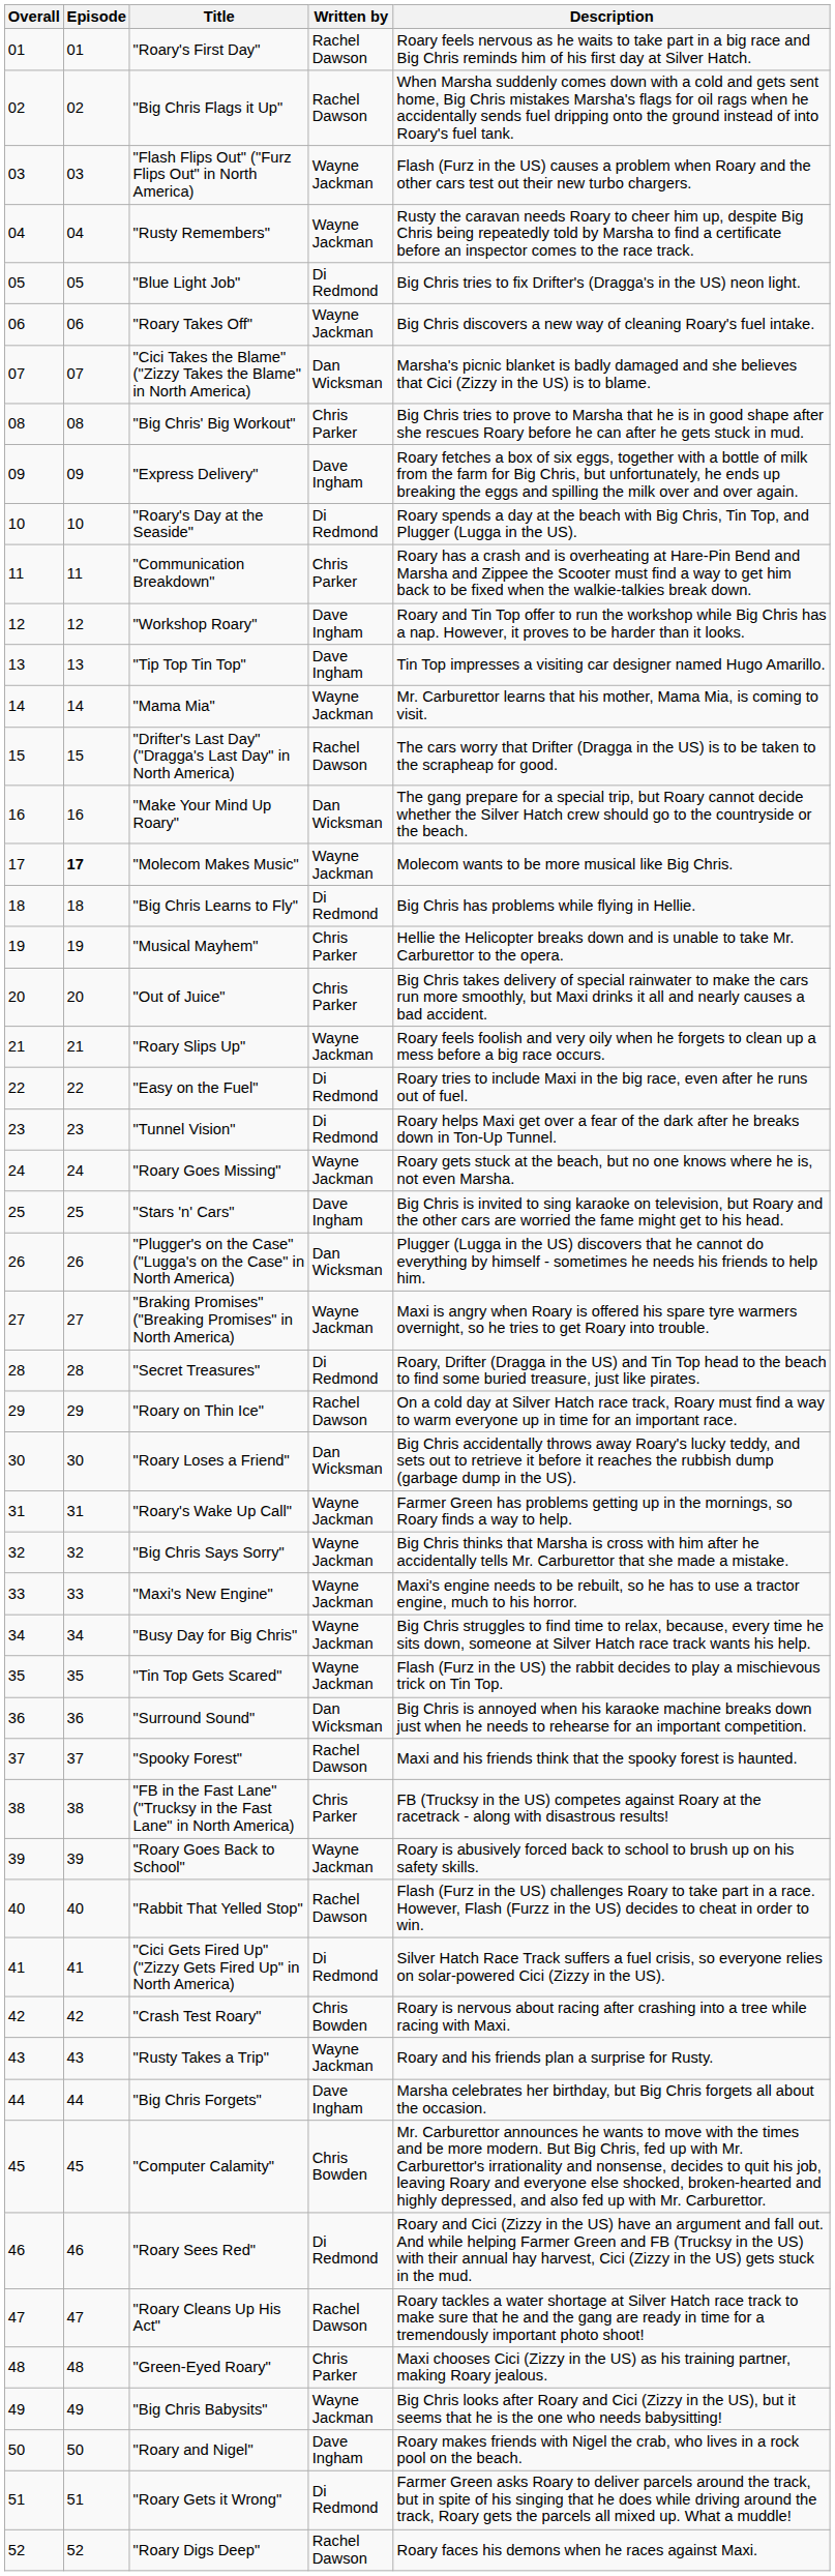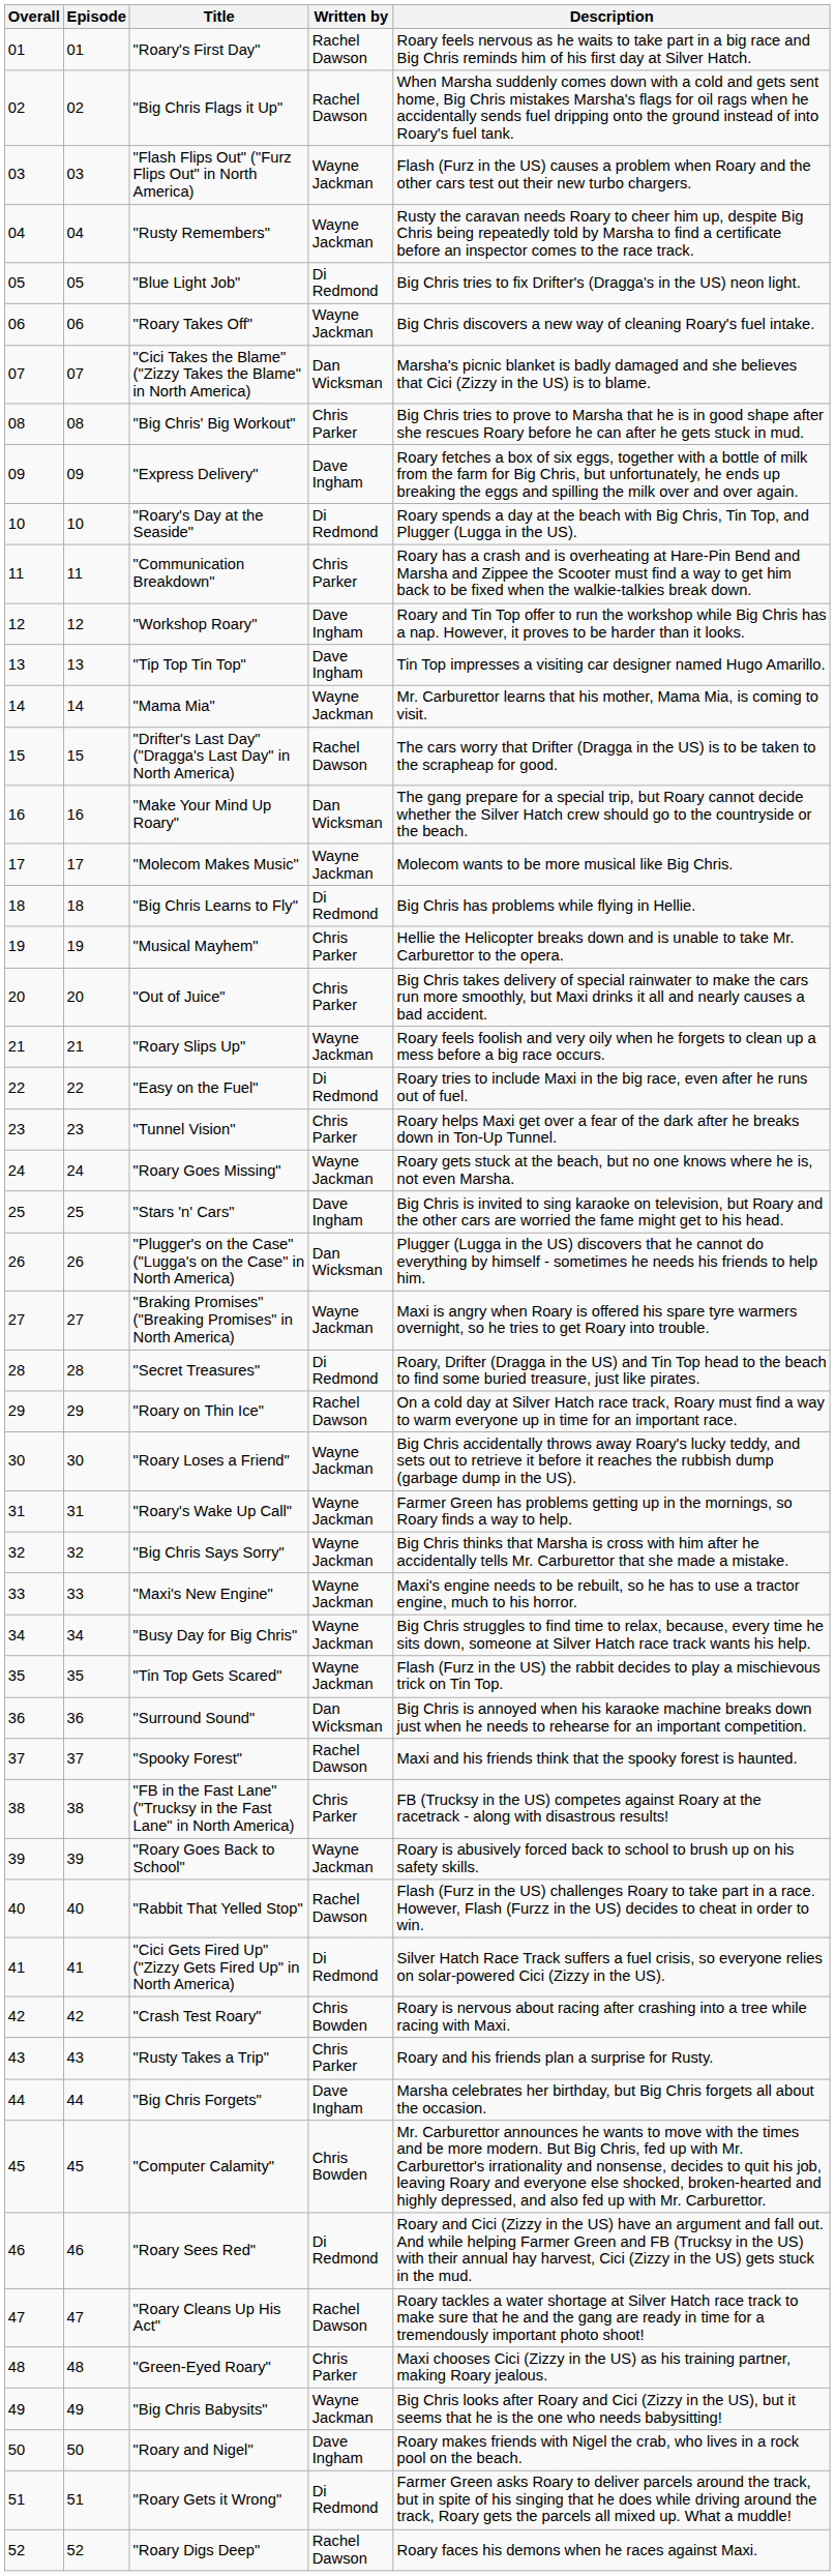"Molecom Makes Music" | Episode: bold -> normal
"Tunnel Vision" | Written by: Di Redmond -> Chris Parker
"Roary Loses a Friend" | Written by: Dan Wicksman -> Wayne Jackman
"Rusty Takes a Trip" | Written by: Wayne Jackman -> Chris Parker
